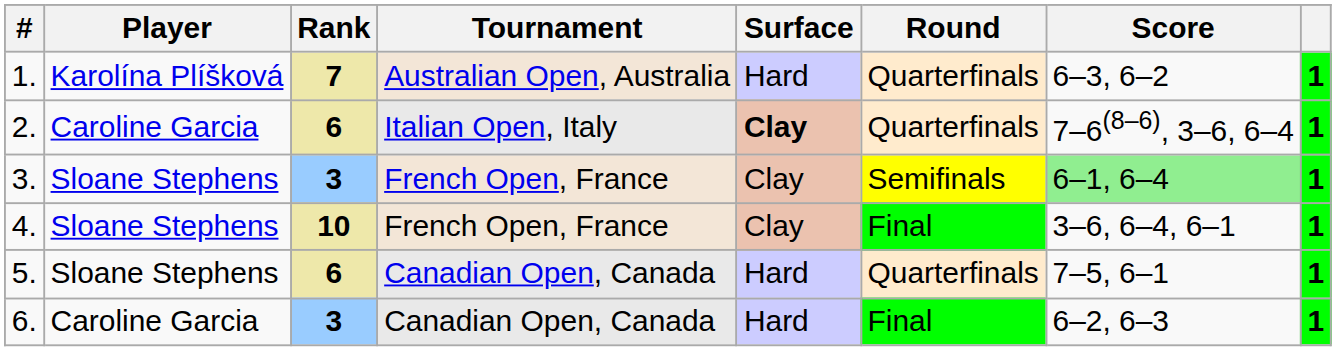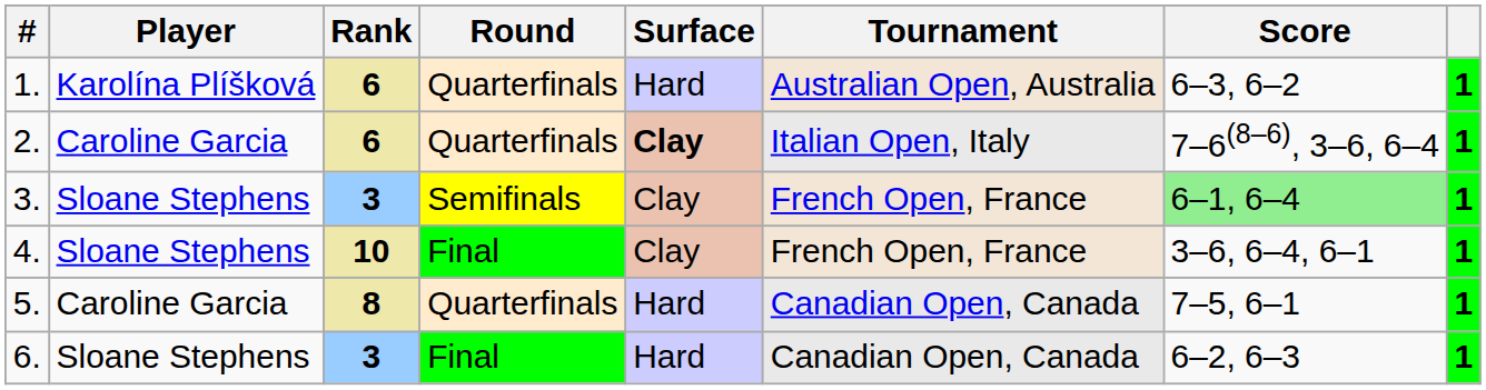columns swapped: Tournament <-> Round
1. | Rank: 7 -> 6
5. | Player: Sloane Stephens -> Caroline Garcia
5. | Rank: 6 -> 8
6. | Player: Caroline Garcia -> Sloane Stephens
